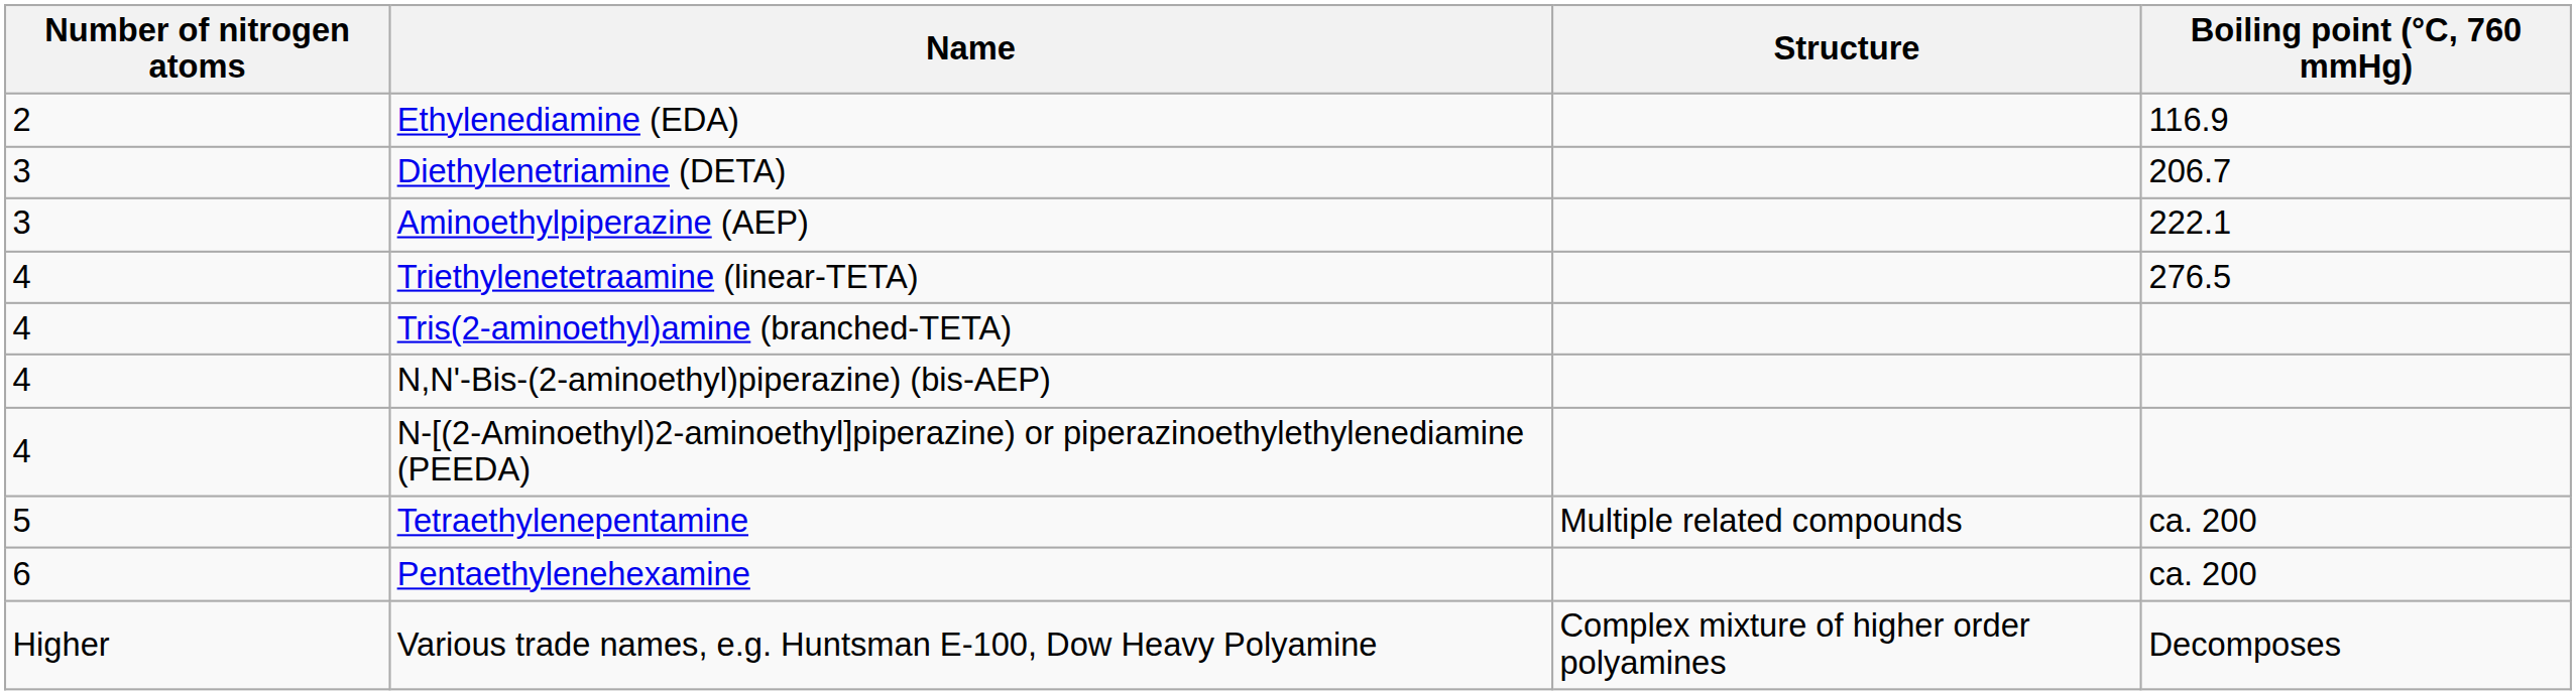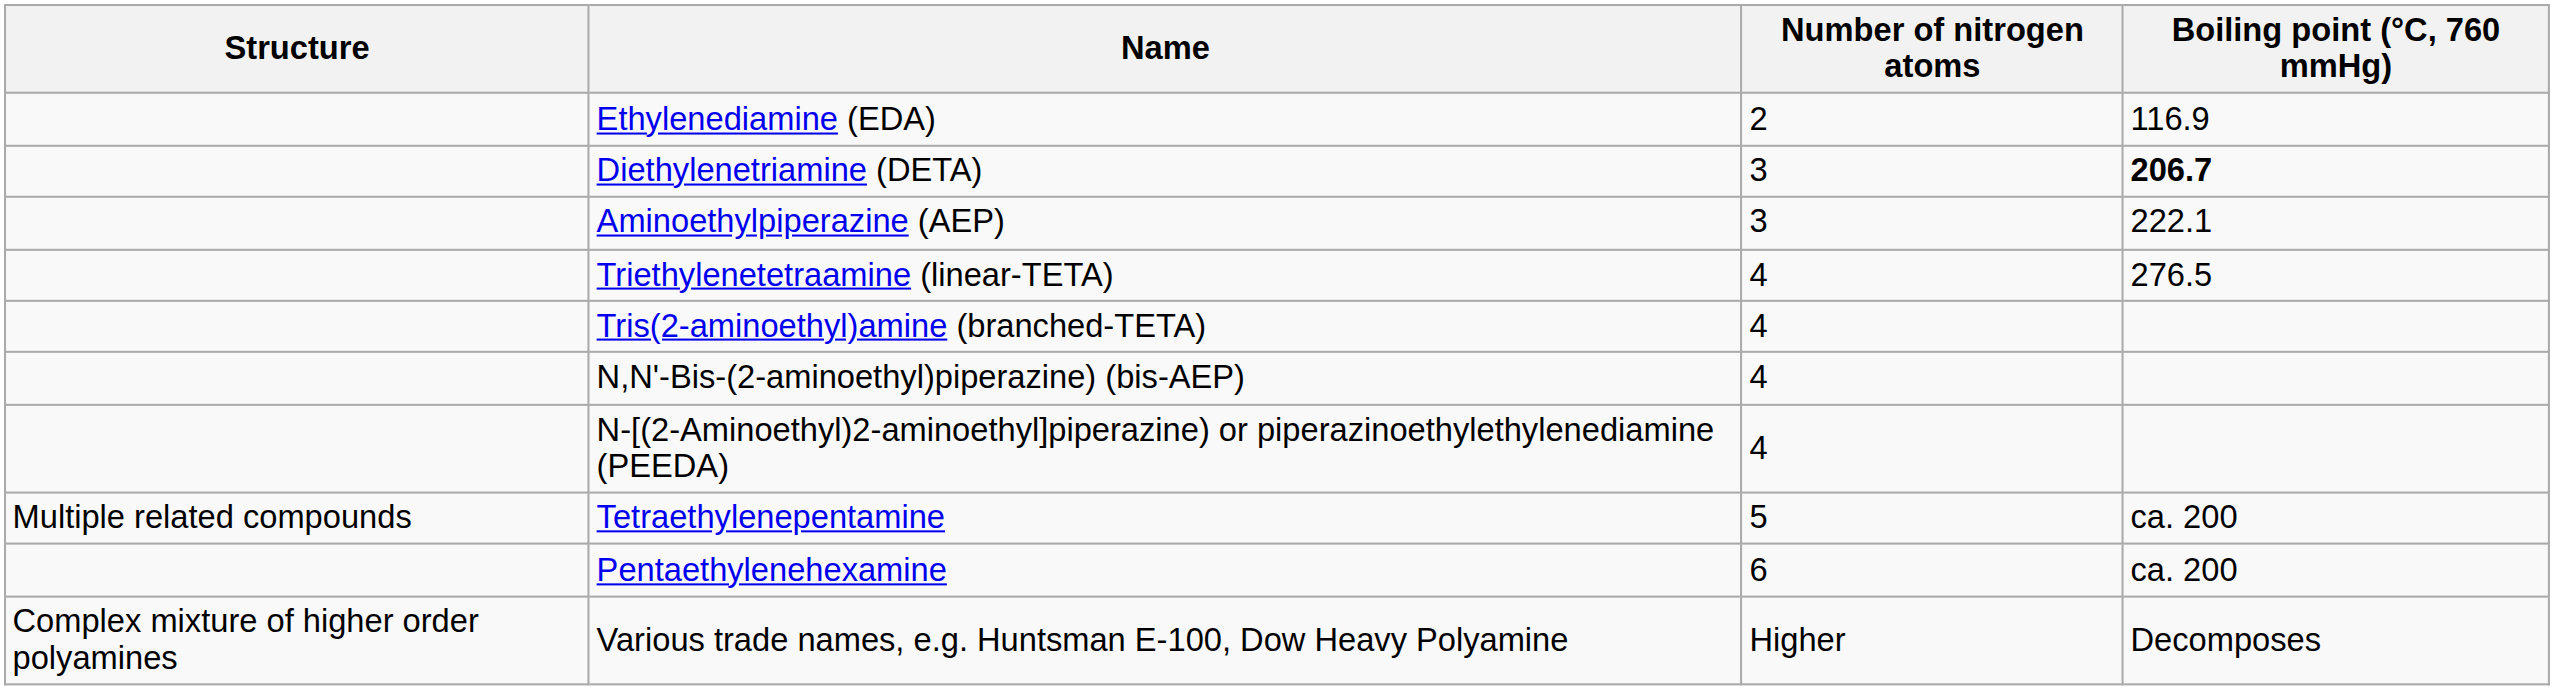columns swapped: Number of nitrogen atoms <-> Structure
Diethylenetriamine (DETA) | Boiling point (°C, 760 mmHg): normal -> bold
